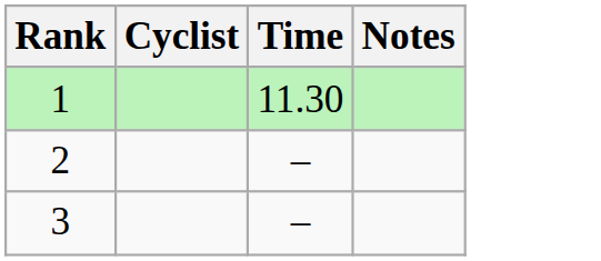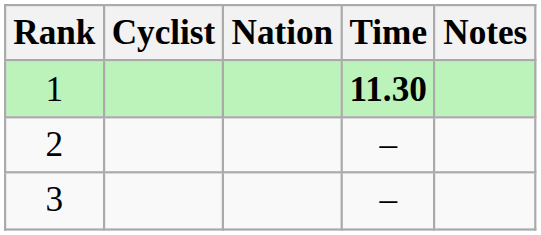+ column: Nation
1 | Time: normal -> bold
